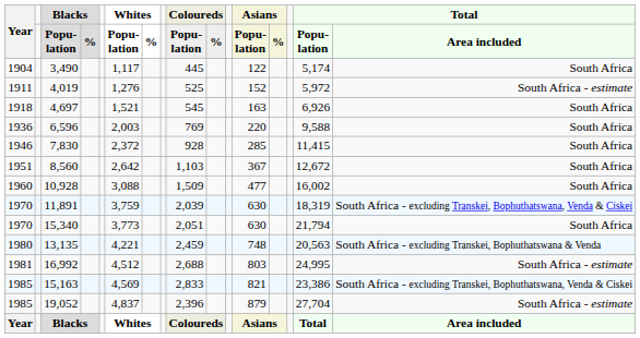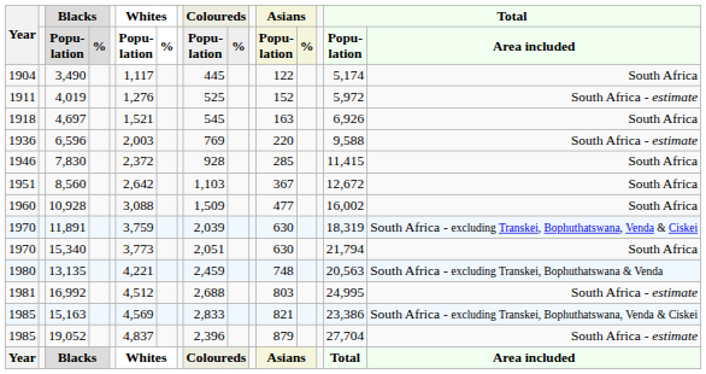6,596 | column 16: South Africa -> South Africa - estimate
